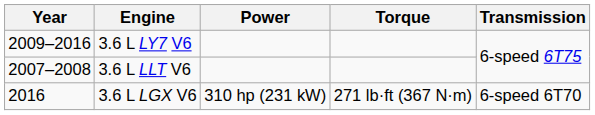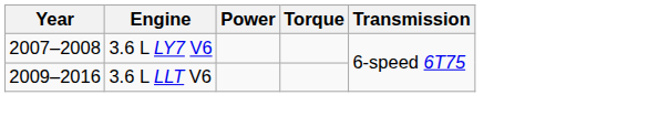3.6 L LY7 V6 | Year: 2009–2016 -> 2007–2008
3.6 L LLT V6 | Year: 2007–2008 -> 2009–2016
- row: 2016 | 3.6 L LGX V6 | 310 hp (231 kW) | 271 lb·ft (367 N·m) | 6-speed 6T70
